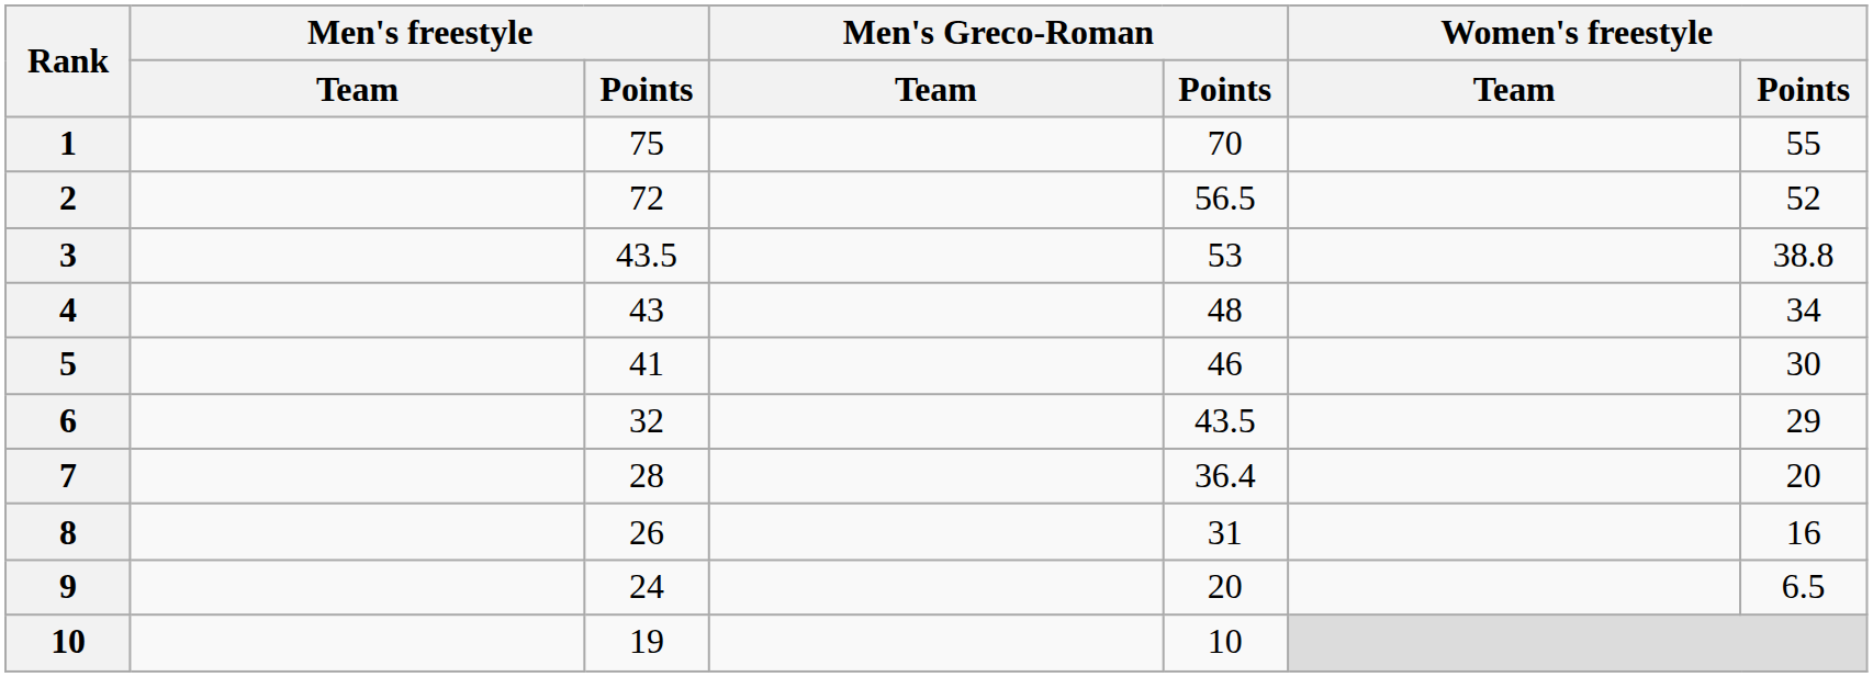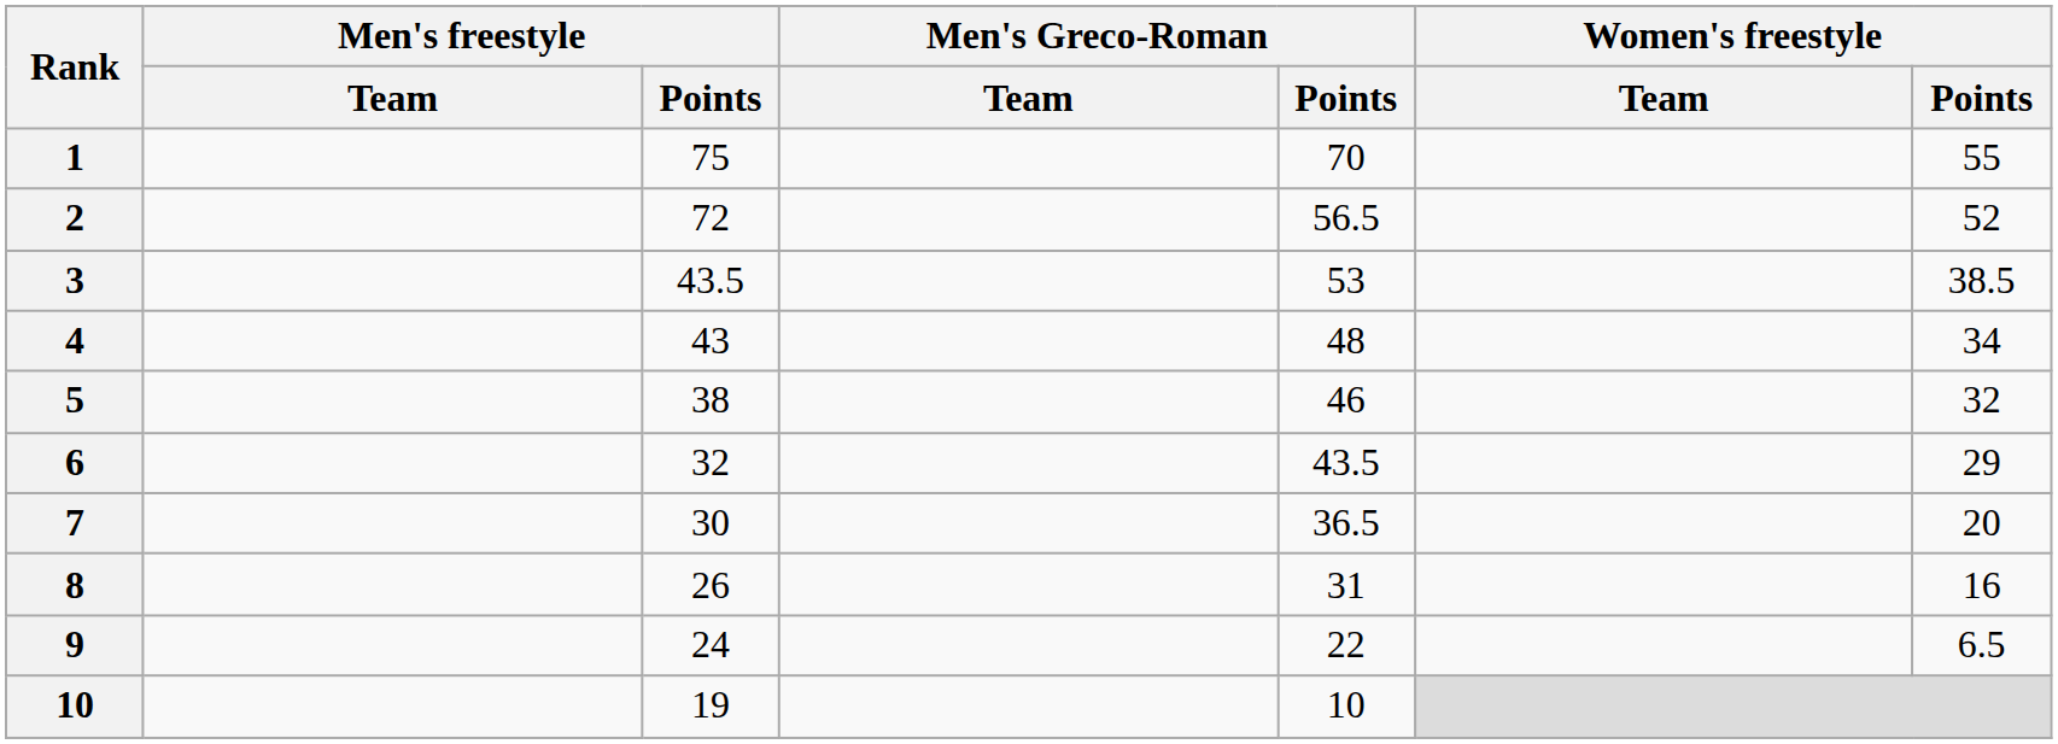3 | Women's freestyle / Points: 38.8 -> 38.5
5 | Men's freestyle / Points: 41 -> 38
5 | Women's freestyle / Points: 30 -> 32
7 | Men's freestyle / Points: 28 -> 30
7 | Men's Greco-Roman / Points: 36.4 -> 36.5
9 | Men's Greco-Roman / Points: 20 -> 22
